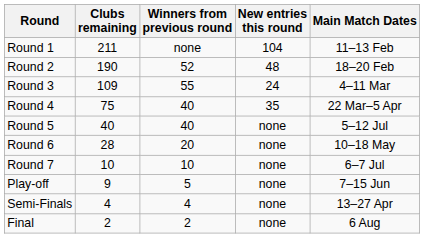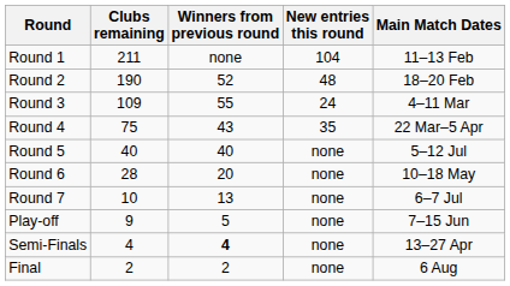Round 4 | Winners from previous round: 40 -> 43
Round 7 | Winners from previous round: 10 -> 13
Semi-Finals | Winners from previous round: normal -> bold
